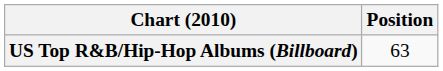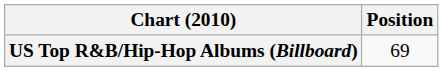US Top R&B/Hip-Hop Albums (Billboard) | Position: 63 -> 69
